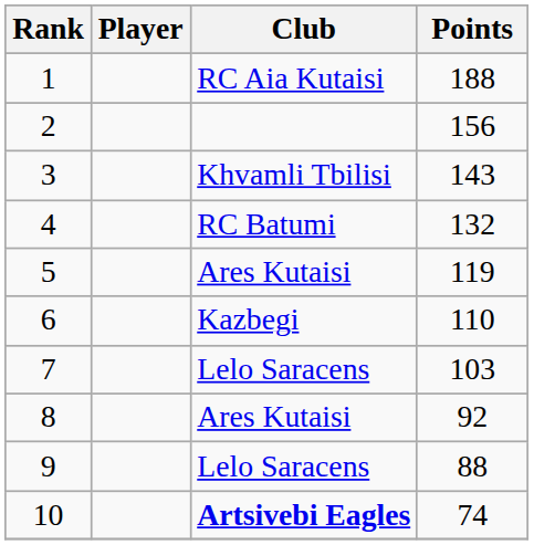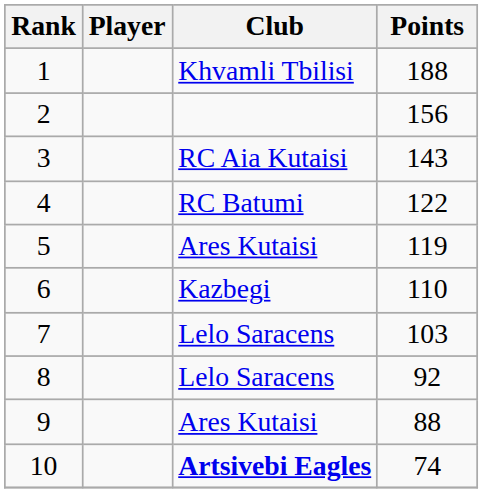1 | Club: RC Aia Kutaisi -> Khvamli Tbilisi
3 | Club: Khvamli Tbilisi -> RC Aia Kutaisi
4 | Points: 132 -> 122
8 | Club: Ares Kutaisi -> Lelo Saracens
9 | Club: Lelo Saracens -> Ares Kutaisi
